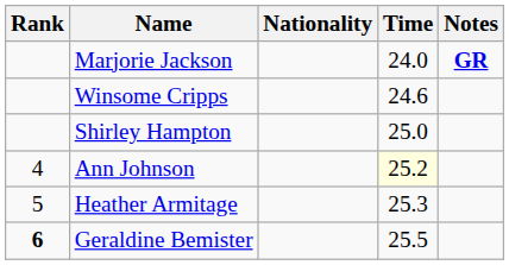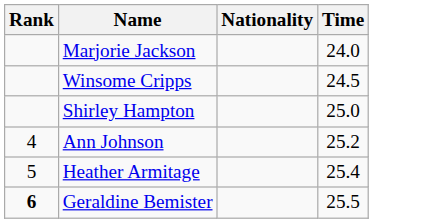- column: Notes | GR
Winsome Cripps | Time: 24.6 -> 24.5
Ann Johnson | Time: lightyellow background -> no background
Heather Armitage | Time: 25.3 -> 25.4
